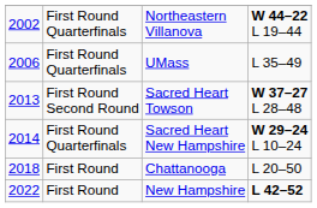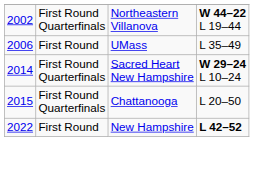UMass | column 2: First Round Quarterfinals -> First Round
- row: 2013 | First Round Second Round | Sacred Heart Towson | W 37–27 L 28–48
Chattanooga | column 1: 2018 -> 2015
Chattanooga | column 2: First Round -> First Round Quarterfinals
